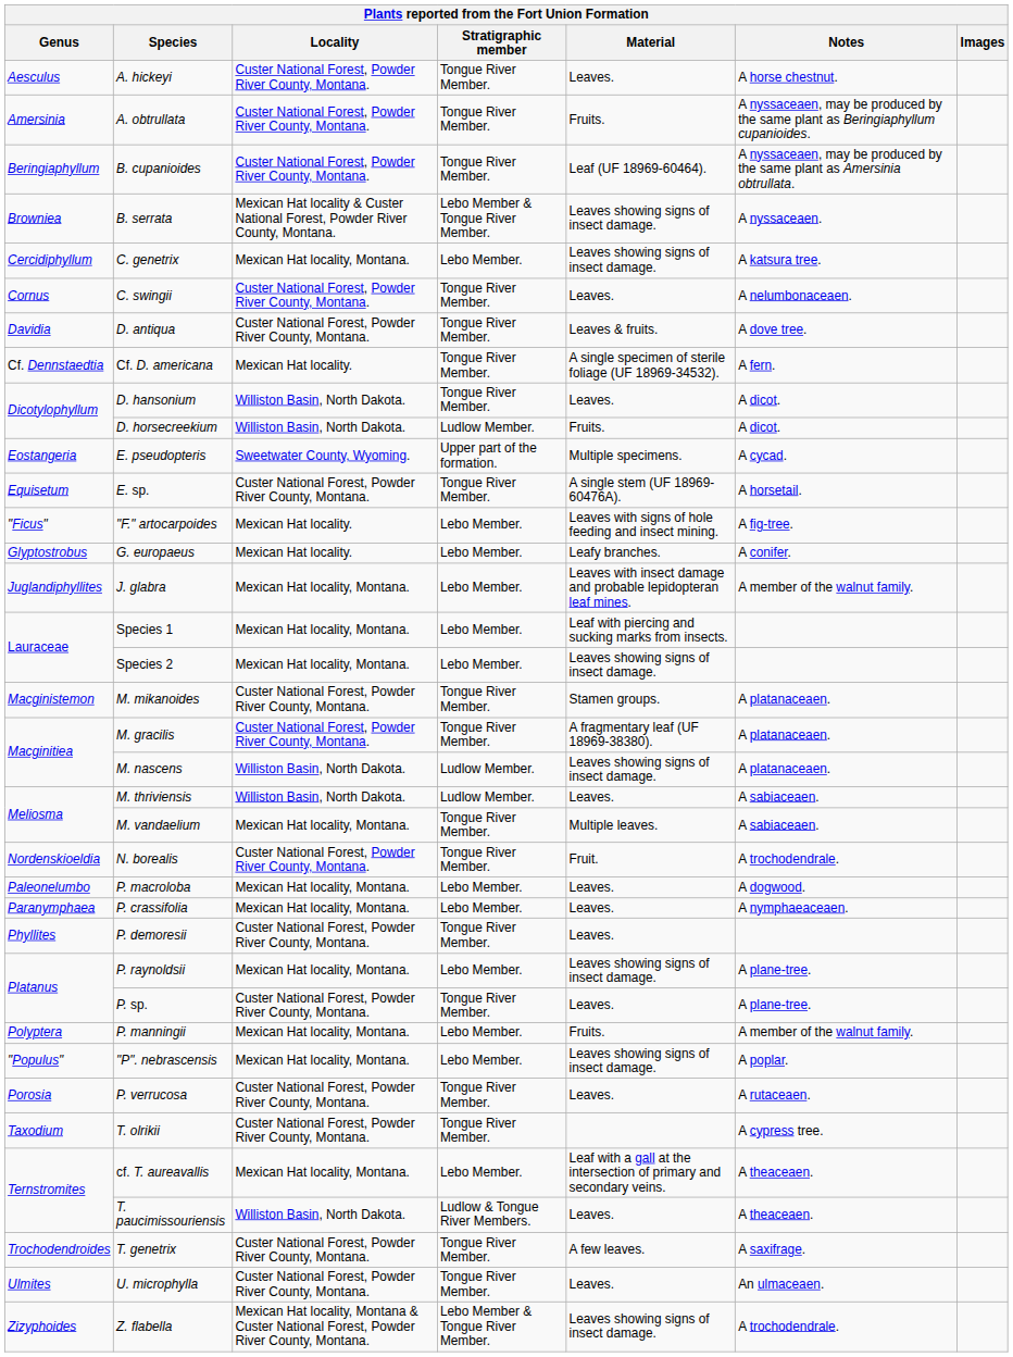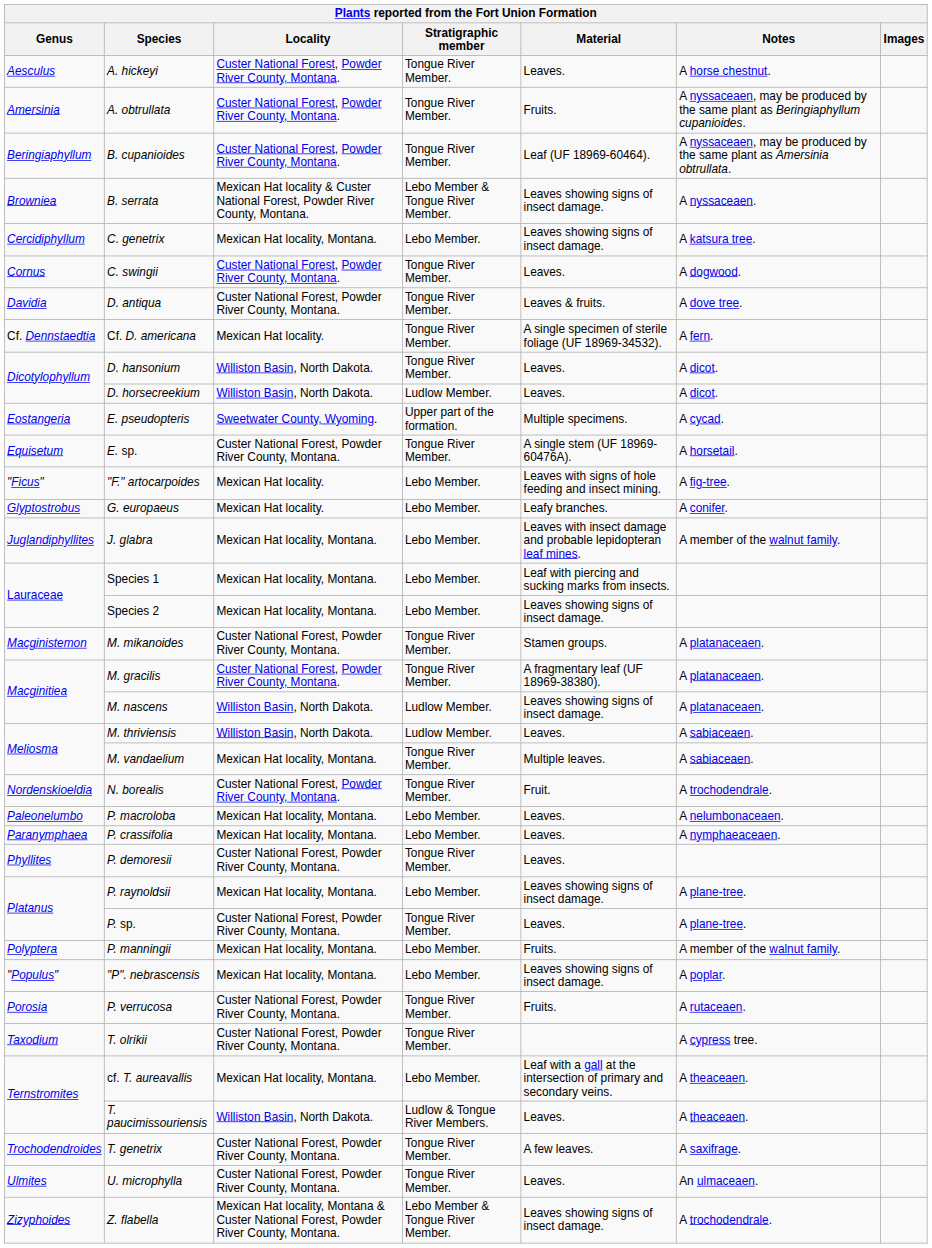C. swingii | Notes: A nelumbonaceaen. -> A dogwood.
D. horsecreekium | Material: Fruits. -> Leaves.
P. macroloba | Notes: A dogwood. -> A nelumbonaceaen.
P. verrucosa | Material: Leaves. -> Fruits.
